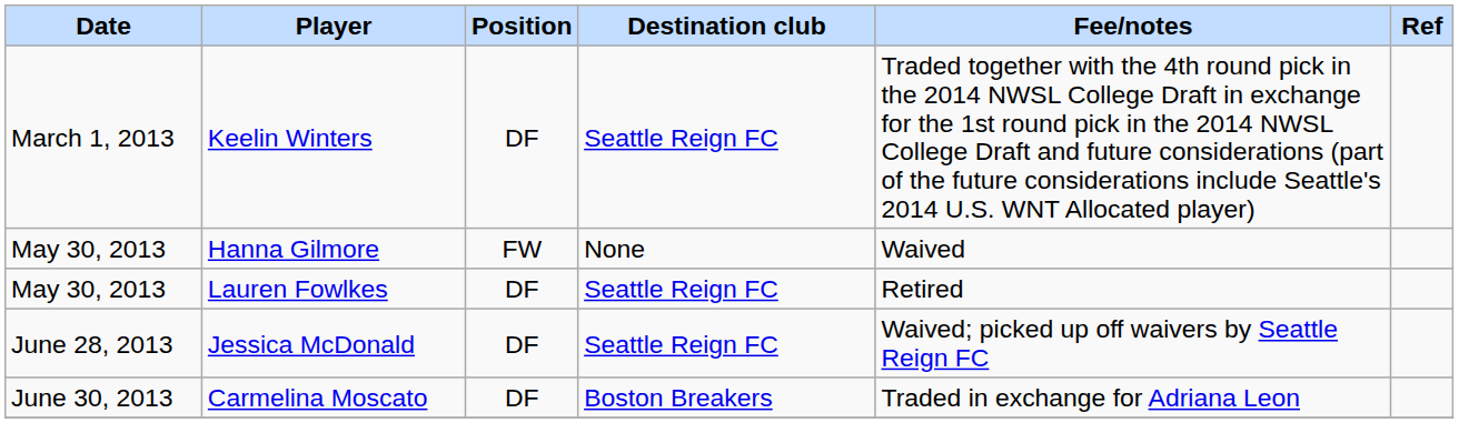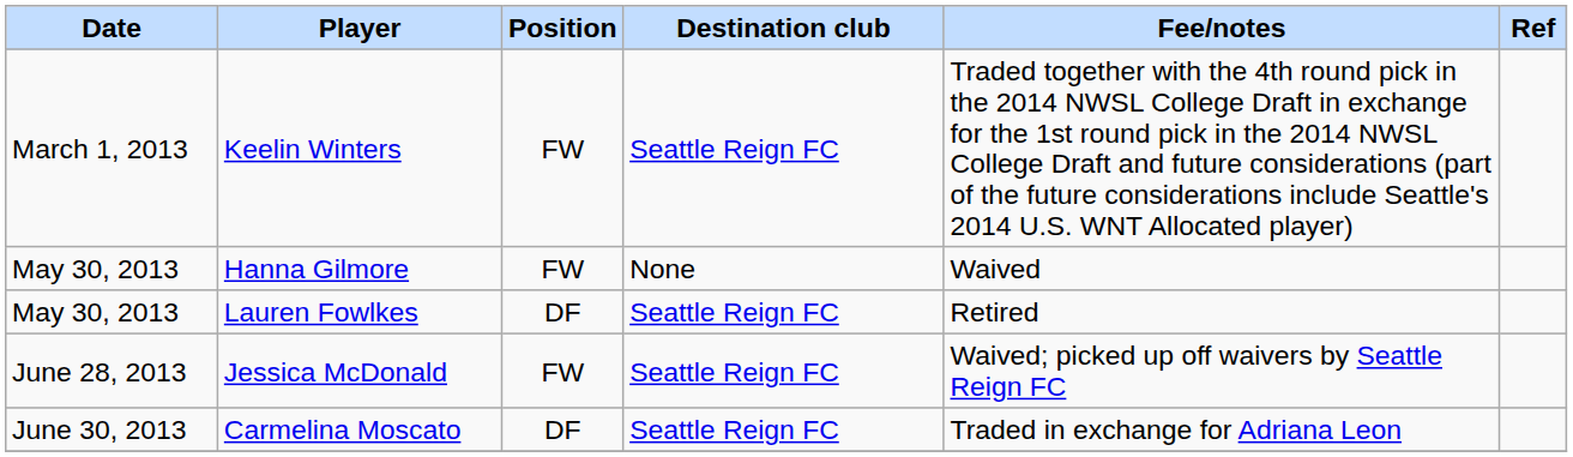Keelin Winters | Position: DF -> FW
Jessica McDonald | Position: DF -> FW
Carmelina Moscato | Destination club: Boston Breakers -> Seattle Reign FC
